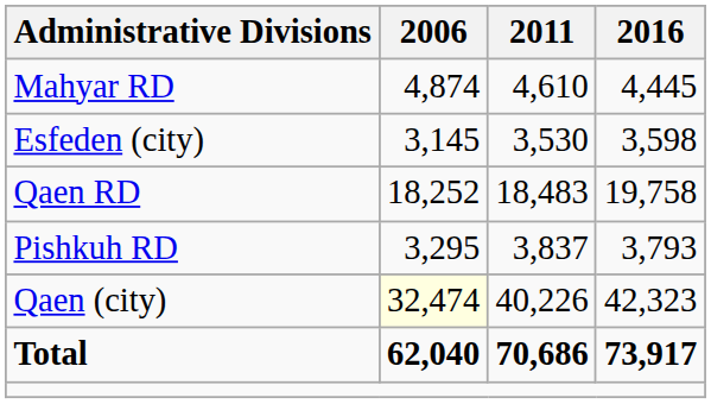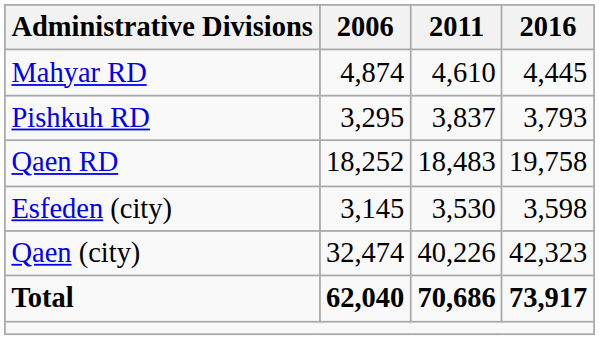rows swapped: Pishkuh RD <-> Esfeden (city)
Qaen (city) | 2006: lightyellow background -> no background
